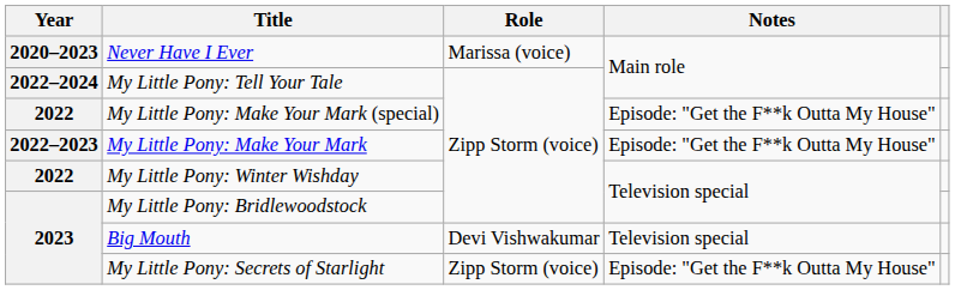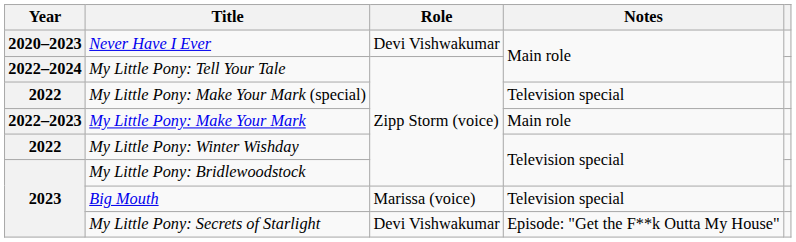Never Have I Ever | Role: Marissa (voice) -> Devi Vishwakumar
My Little Pony: Make Your Mark (special) | Notes: Episode: "Get the F**k Outta My House" -> Television special
My Little Pony: Make Your Mark | Notes: Episode: "Get the F**k Outta My House" -> Main role
Big Mouth | Role: Devi Vishwakumar -> Marissa (voice)
My Little Pony: Secrets of Starlight | Role: Zipp Storm (voice) -> Devi Vishwakumar
